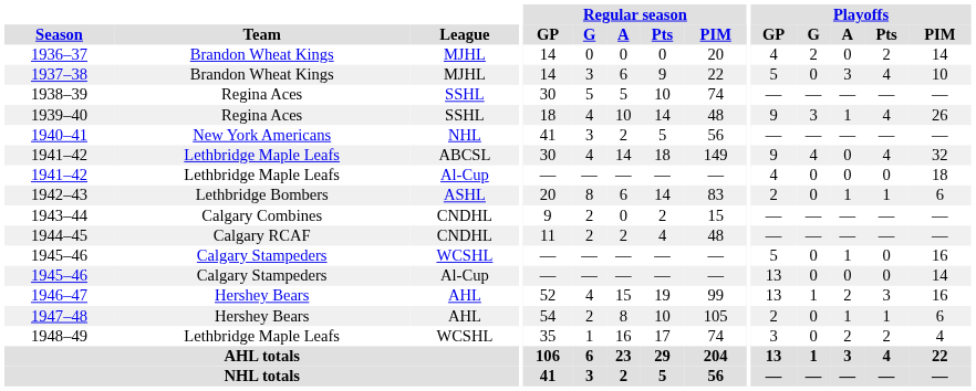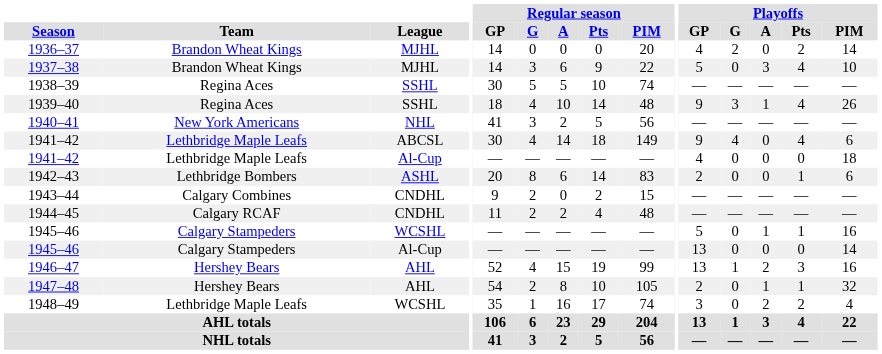1941–42 / ABCSL | Playoffs / PIM: 32 -> 6
1942–43 | Playoffs / A: 1 -> 0
1945–46 / WCSHL | Playoffs / Pts: 0 -> 1
1947–48 | Playoffs / PIM: 6 -> 32
